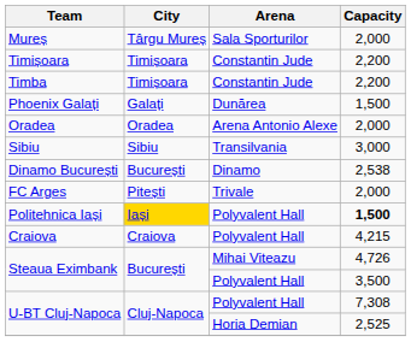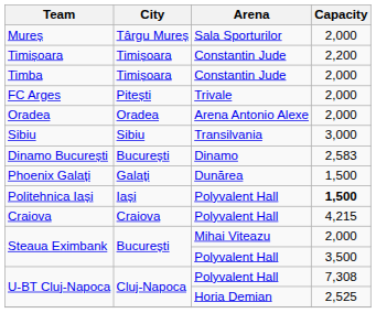Timba | Capacity: 2,200 -> 2,000
rows swapped: FC Arges <-> Phoenix Galați
Dinamo București | Capacity: 2,538 -> 2,583
Politehnica Iași | City: gold background -> no background
Steaua Eximbank / Mihai Viteazu | Capacity: 4,726 -> 2,000
